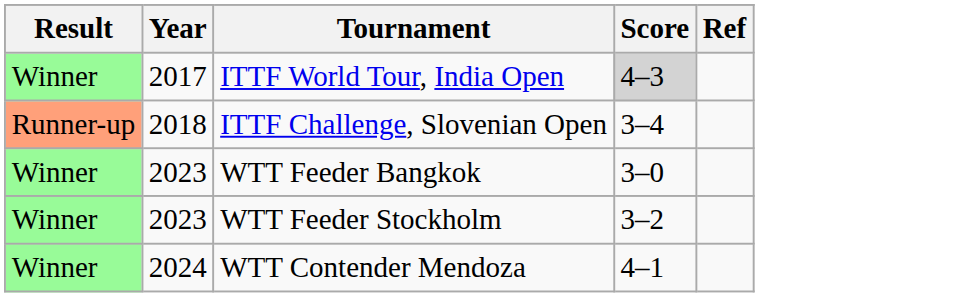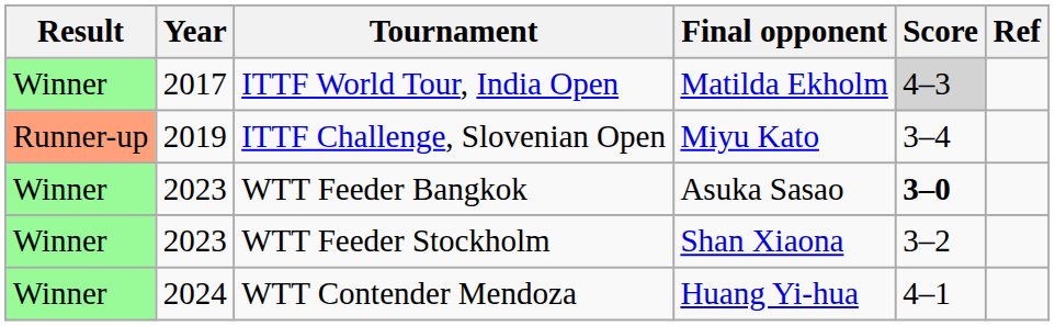+ column: Final opponent | Matilda Ekholm | Miyu Kato | Asuka Sasao | Shan Xiaona | Huang Yi-hua
ITTF Challenge, Slovenian Open | Year: 2018 -> 2019
WTT Feeder Bangkok | Score: normal -> bold
